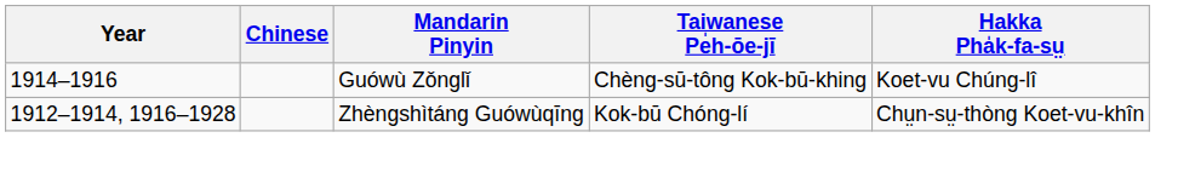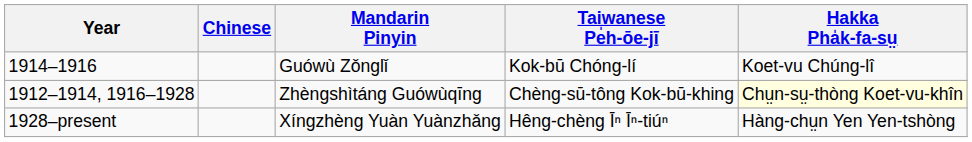Guówù Zǒnglǐ | Taiwanese Pe̍h-ōe-jī: Chèng-sū-tông Kok-bū-khing -> Kok-bū Chóng-lí
Zhèngshìtáng Guówùqīng | Taiwanese Pe̍h-ōe-jī: Kok-bū Chóng-lí -> Chèng-sū-tông Kok-bū-khing
Zhèngshìtáng Guówùqīng | Hakka Pha̍k-fa-sṳ: no background -> lightyellow background
+ row: 1928–present | Xíngzhèng Yuàn Yuànzhǎng | Hêng-chèng Īⁿ Īⁿ-tiúⁿ | Hàng-chṳn Yen Yen-tshòng
